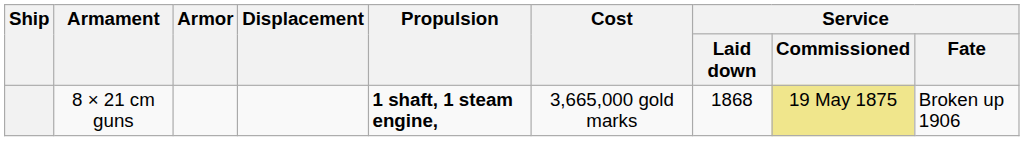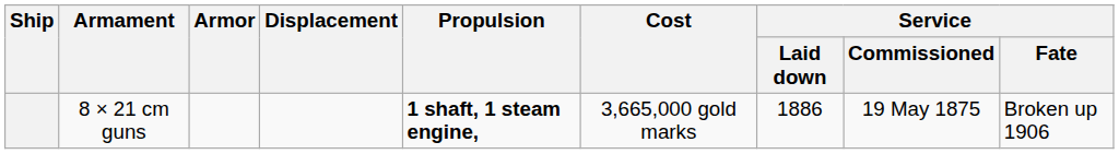8 × 21 cm guns | Service / Laid down: 1868 -> 1886
8 × 21 cm guns | Service / Commissioned: khaki background -> no background
